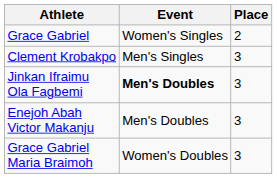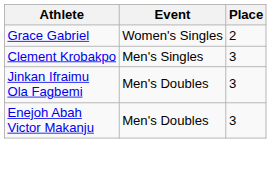Jinkan Ifraimu Ola Fagbemi | Event: bold -> normal
- row: Grace Gabriel Maria Braimoh | Women's Doubles | 3
